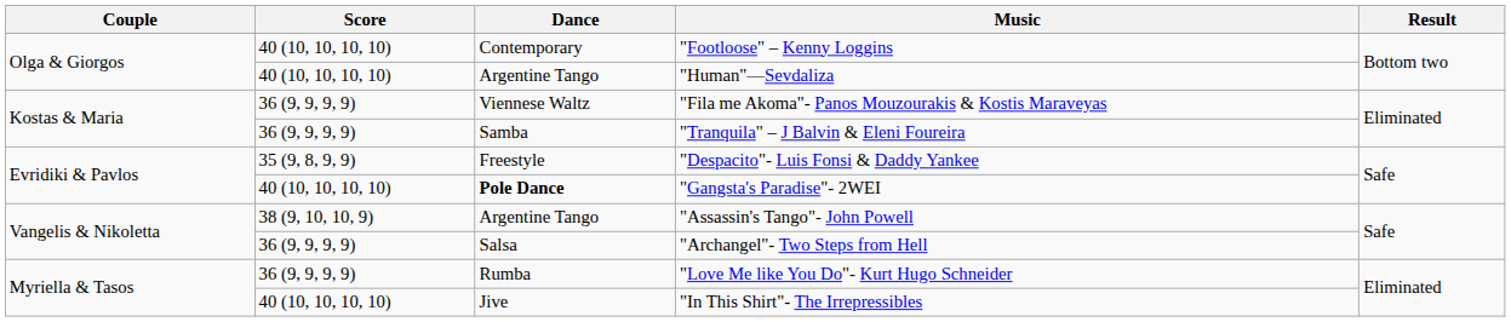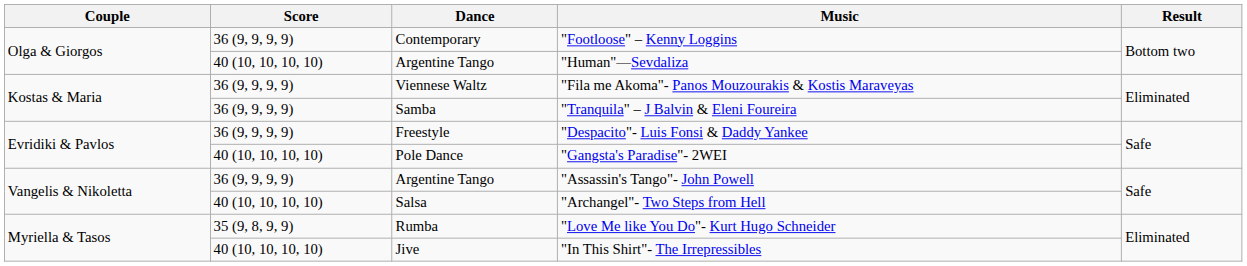"Footloose" – Kenny Loggins | Score: 40 (10, 10, 10, 10) -> 36 (9, 9, 9, 9)
"Despacito"- Luis Fonsi & Daddy Yankee | Score: 35 (9, 8, 9, 9) -> 36 (9, 9, 9, 9)
"Gangsta's Paradise"- 2WEI | Dance: bold -> normal
"Assassin's Tango"- John Powell | Score: 38 (9, 10, 10, 9) -> 36 (9, 9, 9, 9)
"Archangel"- Two Steps from Hell | Score: 36 (9, 9, 9, 9) -> 40 (10, 10, 10, 10)
"Love Me like You Do"- Kurt Hugo Schneider | Score: 36 (9, 9, 9, 9) -> 35 (9, 8, 9, 9)
